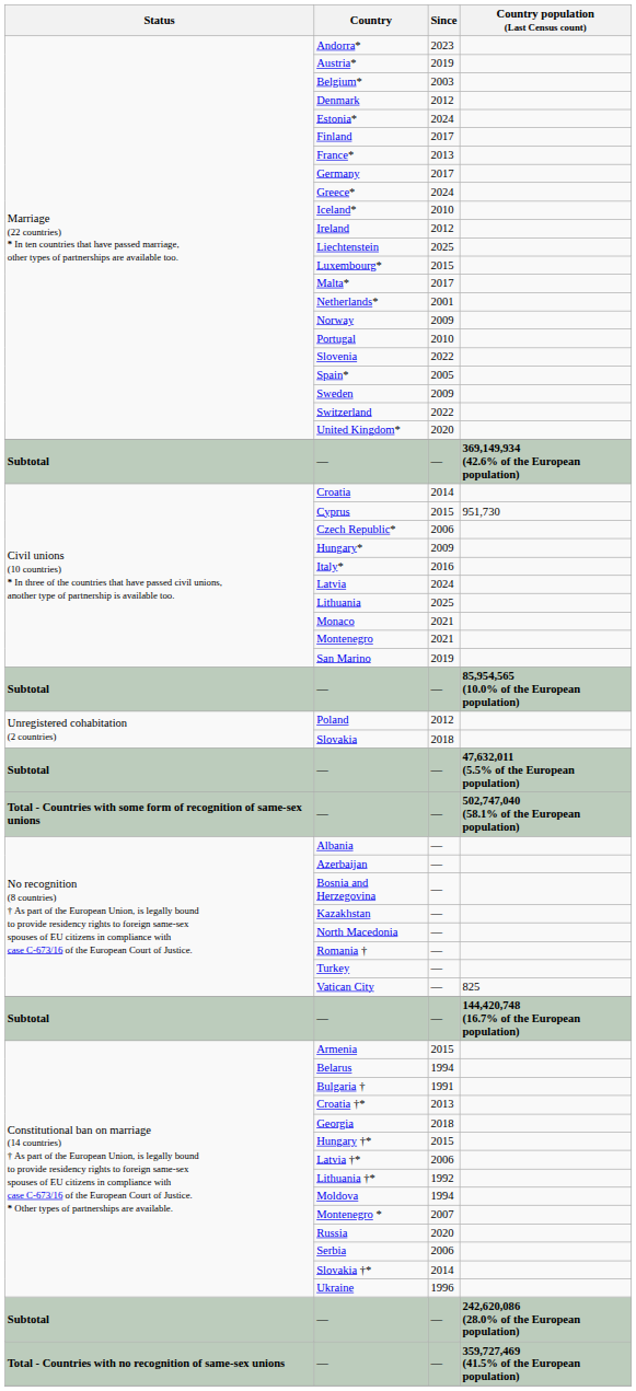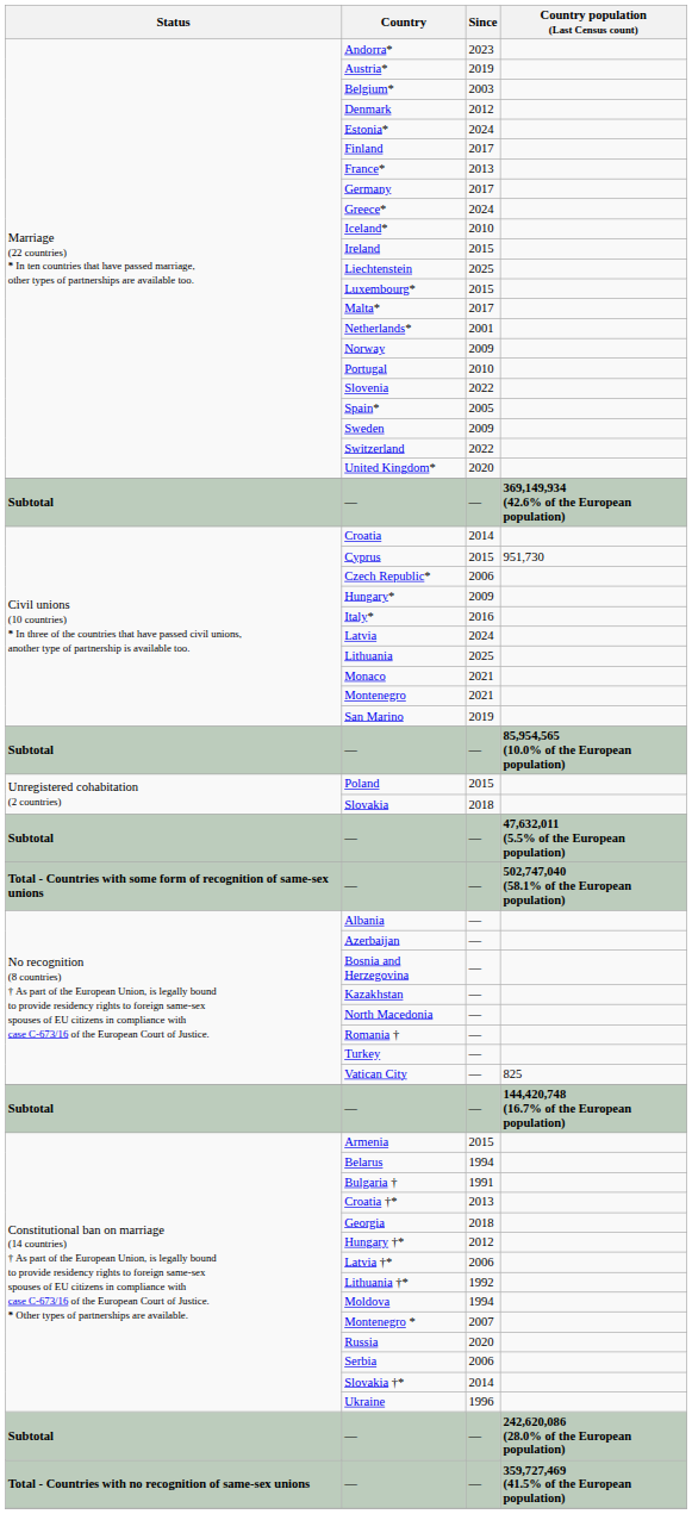Ireland | Since: 2012 -> 2015
Poland | Since: 2012 -> 2015
Hungary †* | Since: 2015 -> 2012
